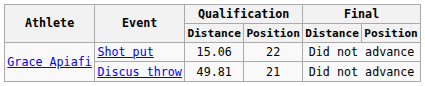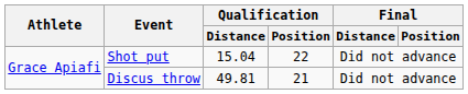Shot put | Qualification / Distance: 15.06 -> 15.04
